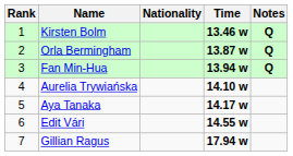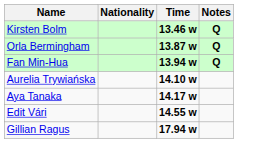- column: Rank | 1 | 2 | 3 | 4 | 5 | 6 | 7
